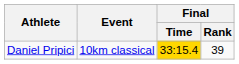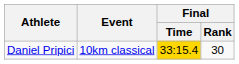Daniel Pripici | Final / Rank: 39 -> 30
